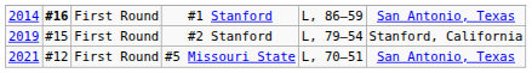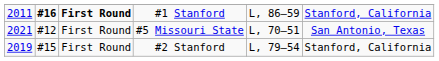#1 Stanford | column 1: 2014 -> 2011
#1 Stanford | column 3: normal -> bold
#1 Stanford | column 6: San Antonio, Texas -> Stanford, California
rows swapped: #2 Stanford <-> #5 Missouri State
